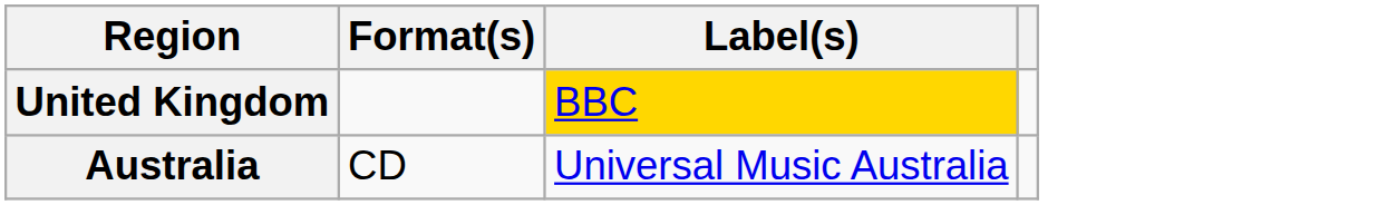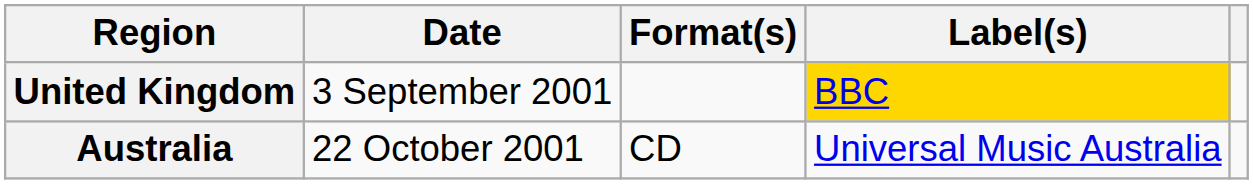+ column: Date | 3 September 2001 | 22 October 2001
